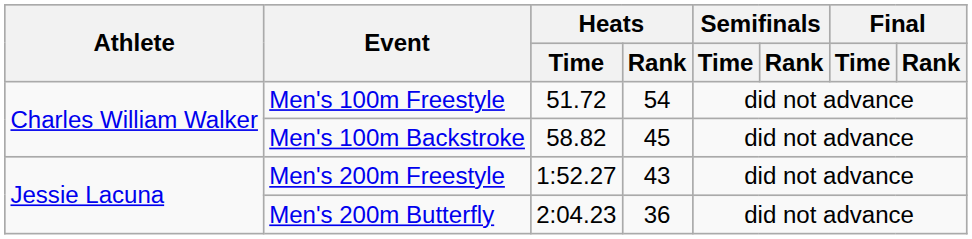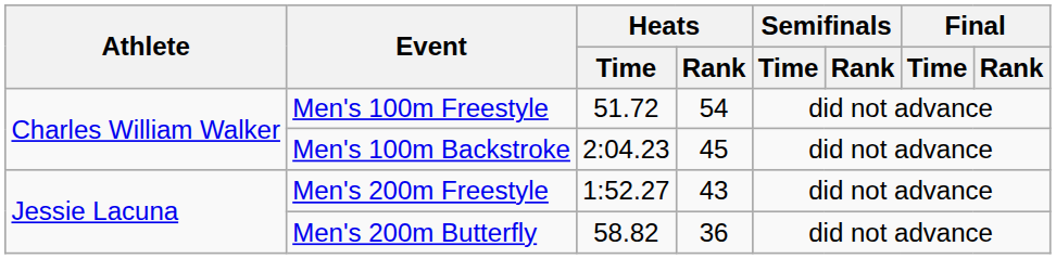Men's 100m Backstroke | Heats / Time: 58.82 -> 2:04.23
Men's 200m Butterfly | Heats / Time: 2:04.23 -> 58.82
